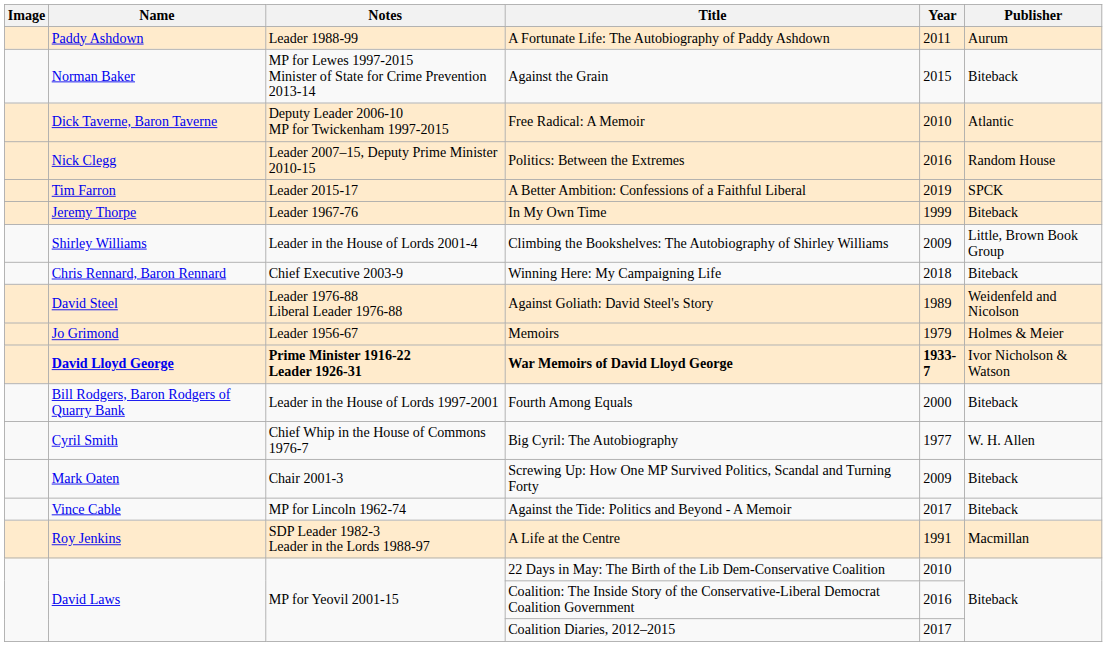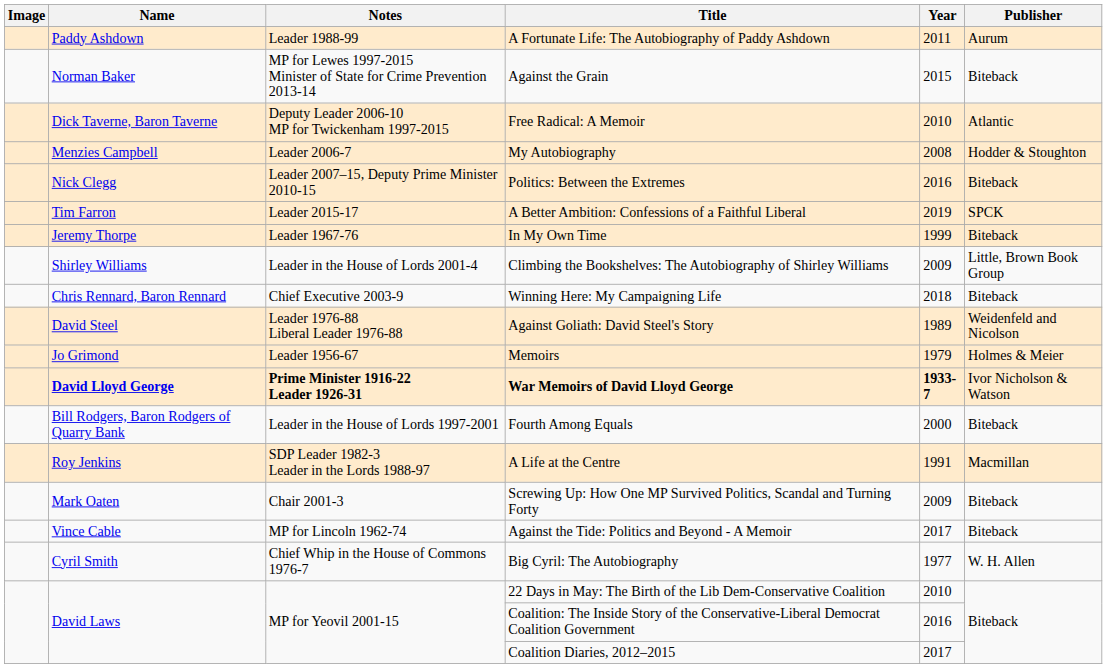+ row: Menzies Campbell | Leader 2006-7 | My Autobiography | 2008 | Hodder & Stoughton
Politics: Between the Extremes | Publisher: Random House -> Biteback
rows swapped: Big Cyril: The Autobiography <-> A Life at the Centre
